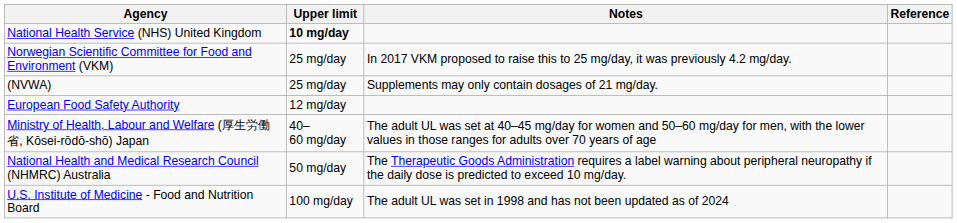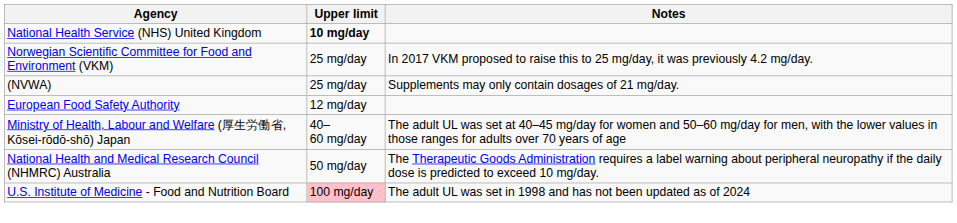- column: Reference
U.S. Institute of Medicine - Food and Nutrition Board | Upper limit: no background -> pink background
